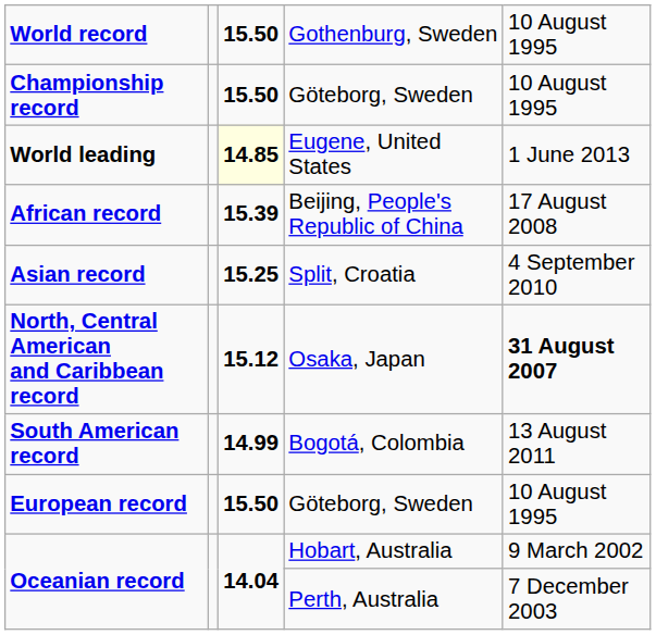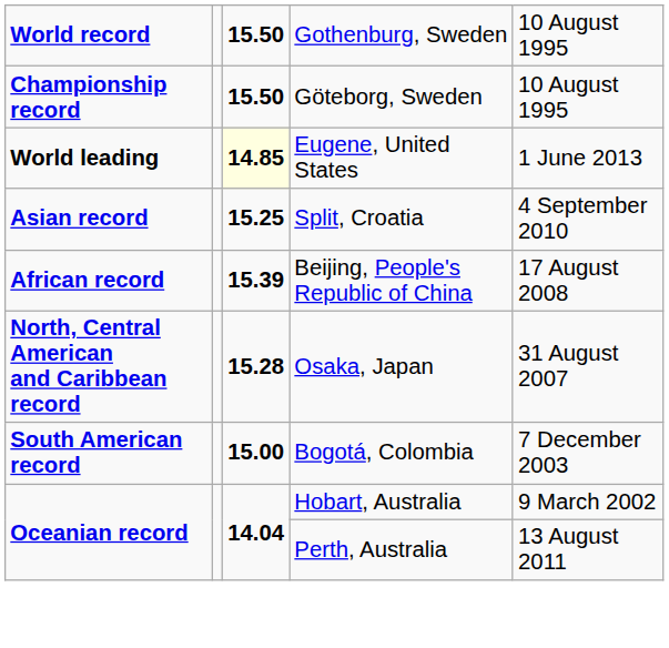rows swapped: African record <-> Asian record
North, Central American and Caribbean record | column 3: 15.12 -> 15.28
North, Central American and Caribbean record | column 5: bold -> normal
South American record | column 3: 14.99 -> 15.00
South American record | column 5: 13 August 2011 -> 7 December 2003
- row: European record | 15.50 | Göteborg, Sweden | 10 August 1995
Oceanian record / Perth, Australia | column 5: 7 December 2003 -> 13 August 2011
